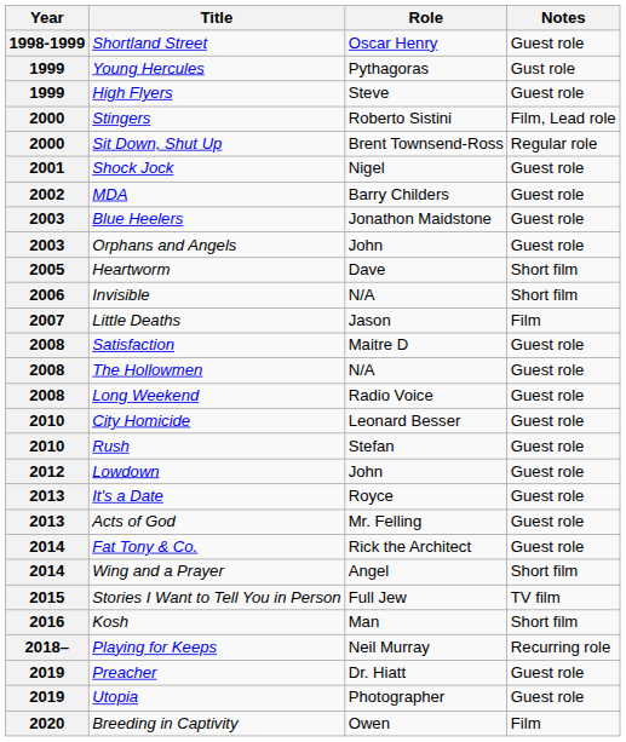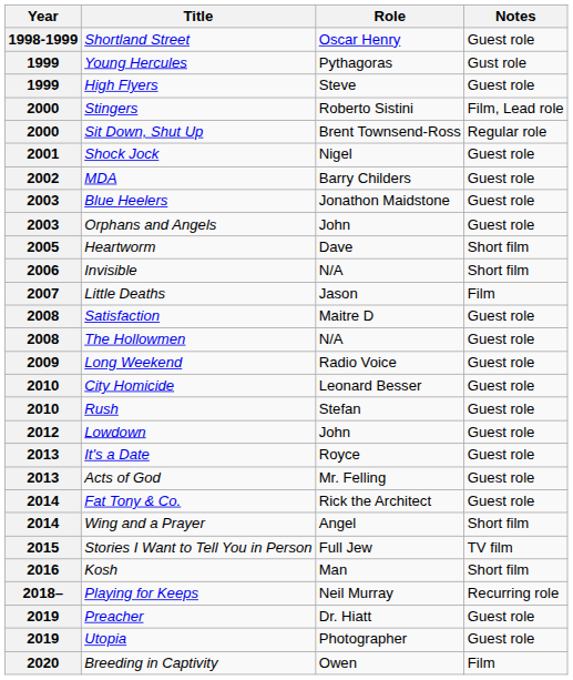Long Weekend | Year: 2008 -> 2009
